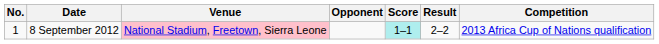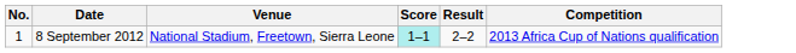- column: Opponent
8 September 2012 | Venue: pink background -> no background
